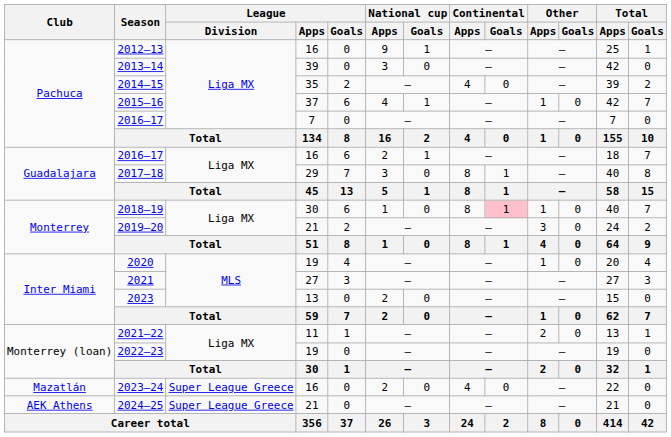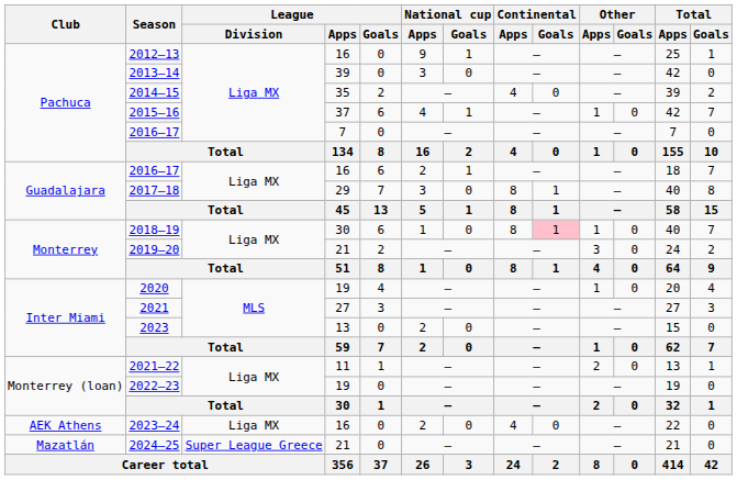2023–24 | Club: Mazatlán -> AEK Athens
2023–24 | League / Division: Super League Greece -> Liga MX
2024–25 | Club: AEK Athens -> Mazatlán
